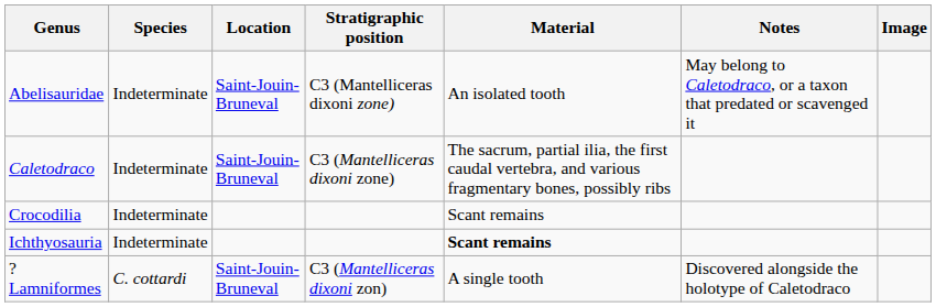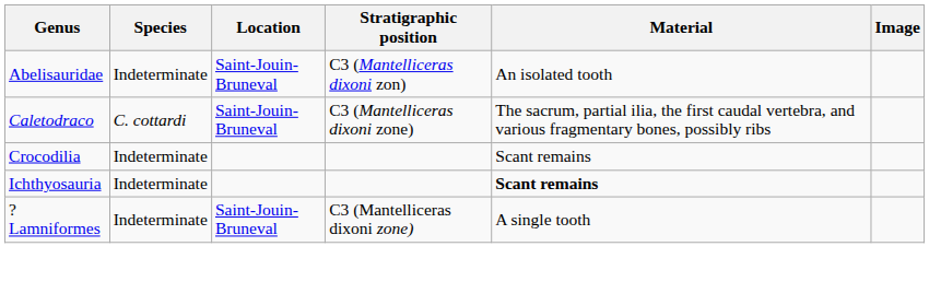- column: Notes | May belong to Caletodraco, or a taxon that predated or scavenged it | Discovered alongside the holotype of Caletodraco
Abelisauridae | Stratigraphic position: C3 (Mantelliceras dixoni zone) -> C3 (Mantelliceras dixoni zon)
Caletodraco | Species: Indeterminate -> C. cottardi
?Lamniformes | Species: C. cottardi -> Indeterminate
?Lamniformes | Stratigraphic position: C3 (Mantelliceras dixoni zon) -> C3 (Mantelliceras dixoni zone)
